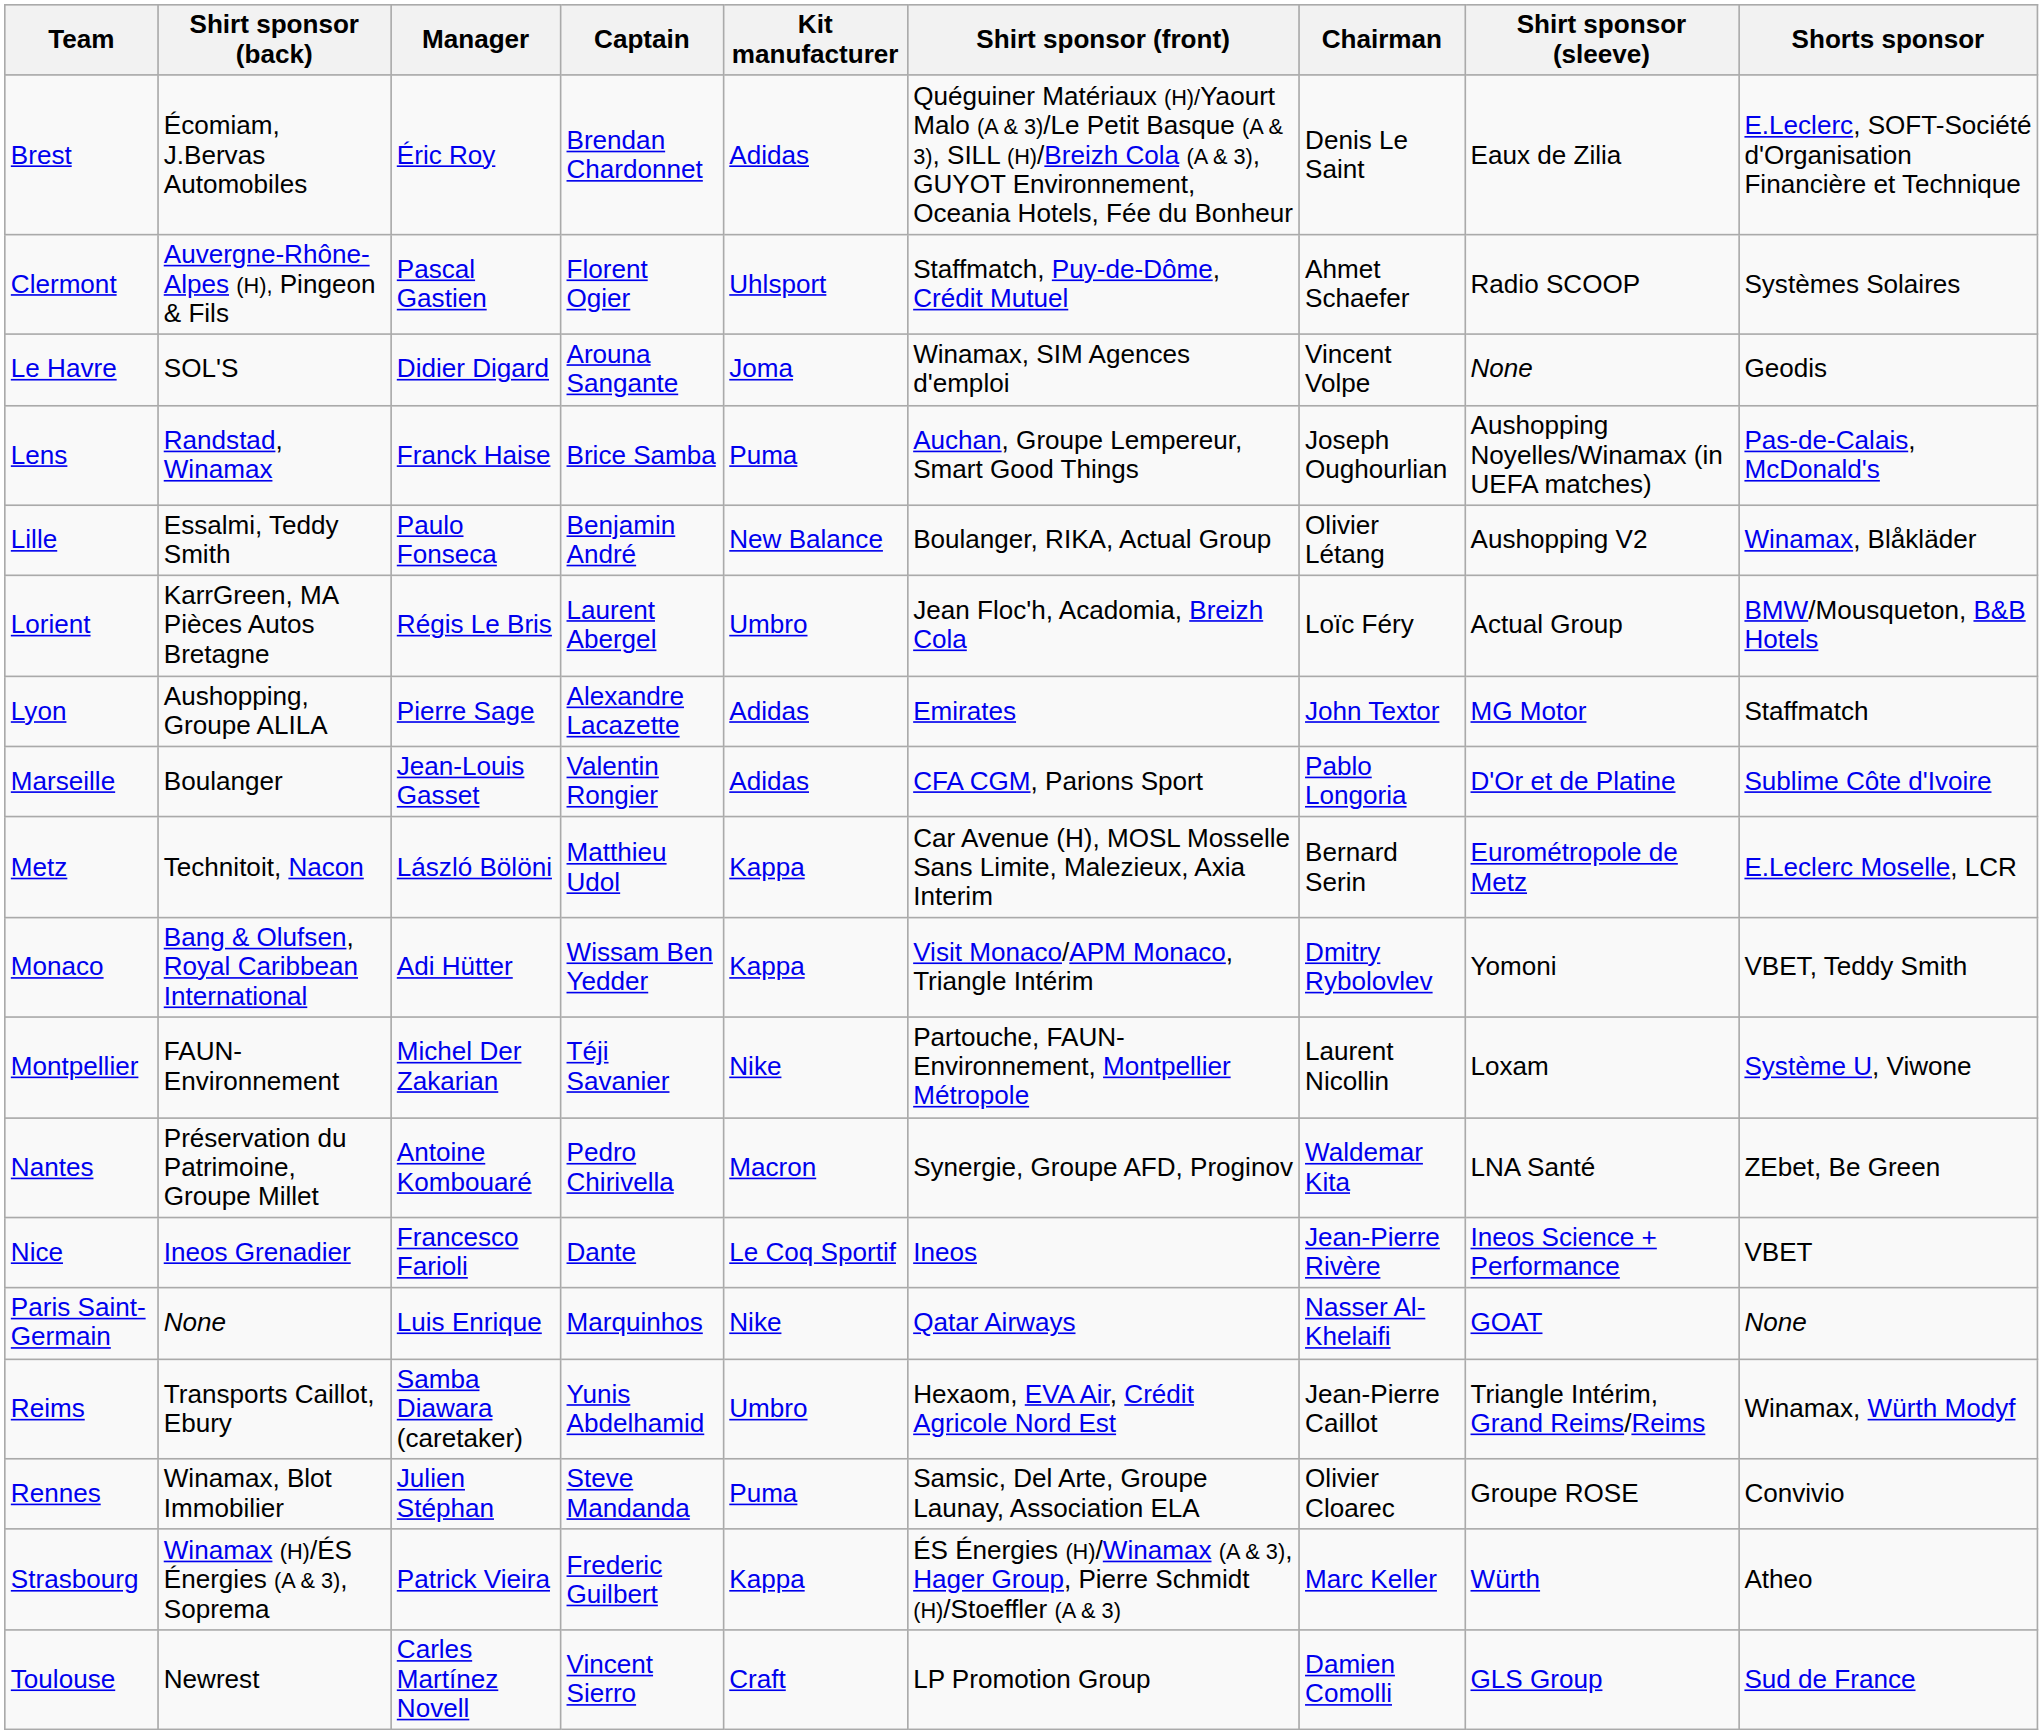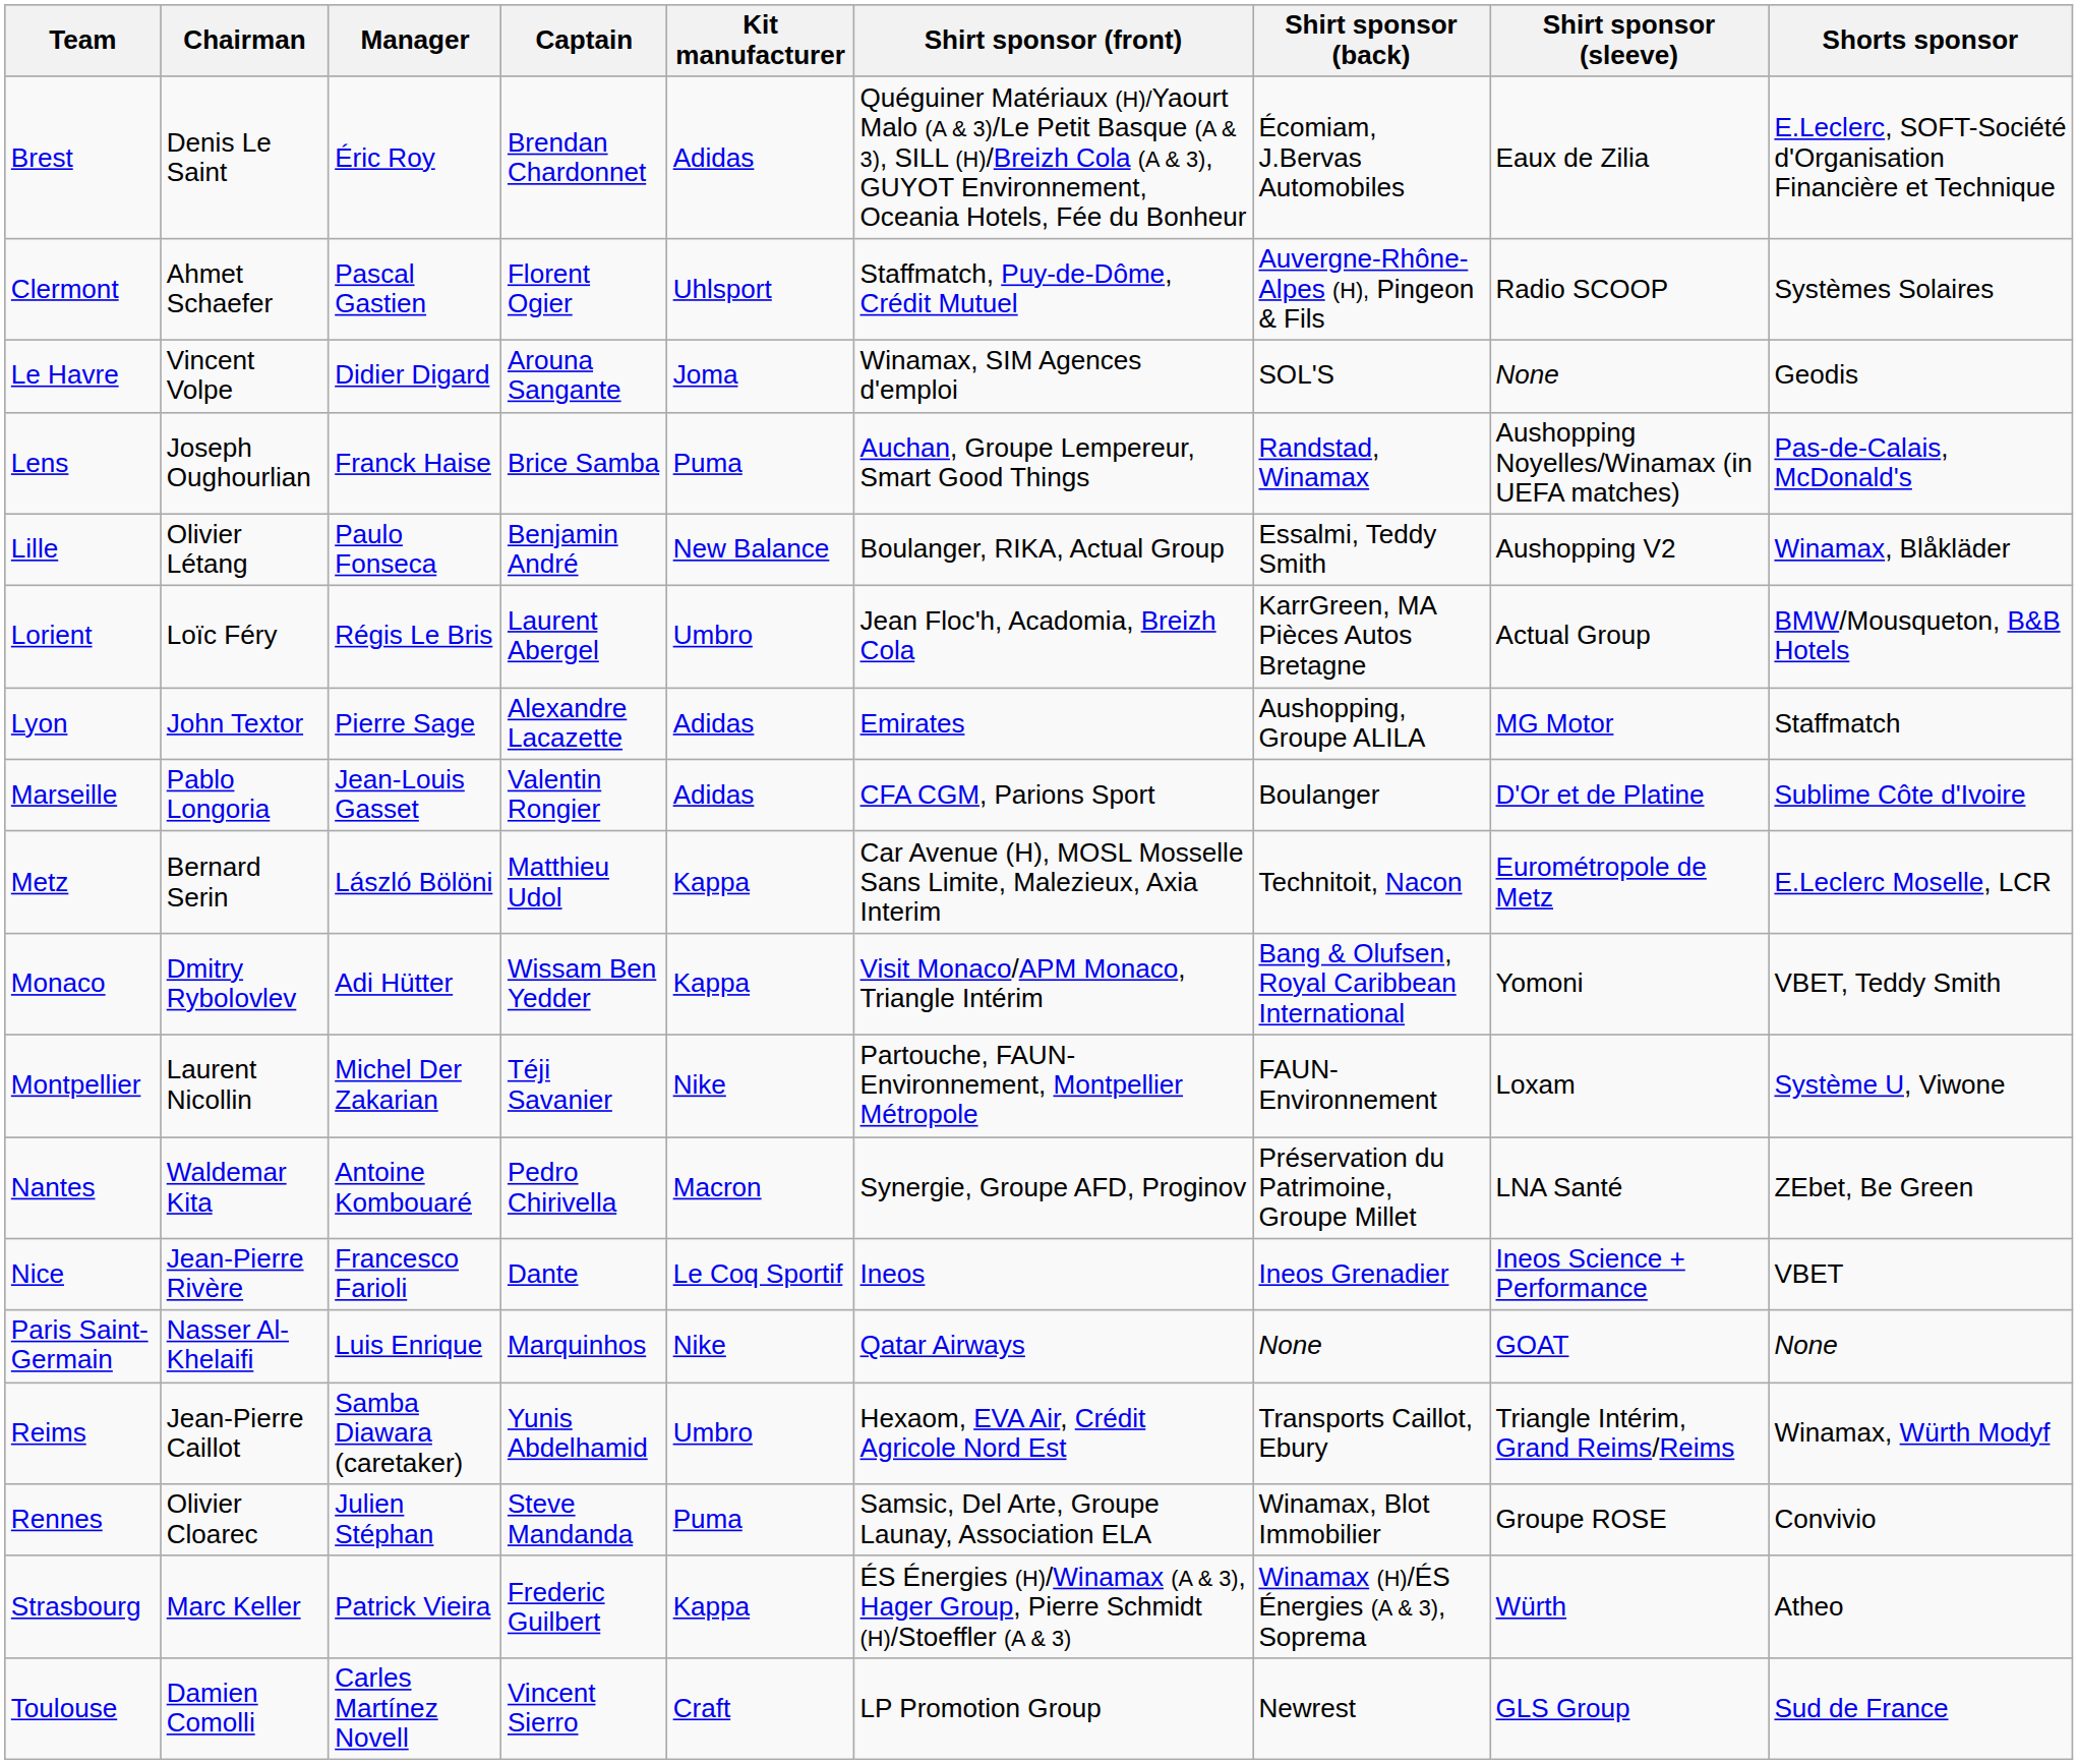columns swapped: Chairman <-> Shirt sponsor (back)
